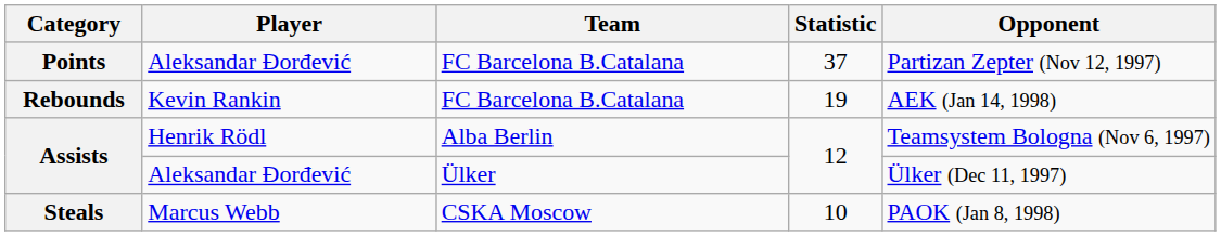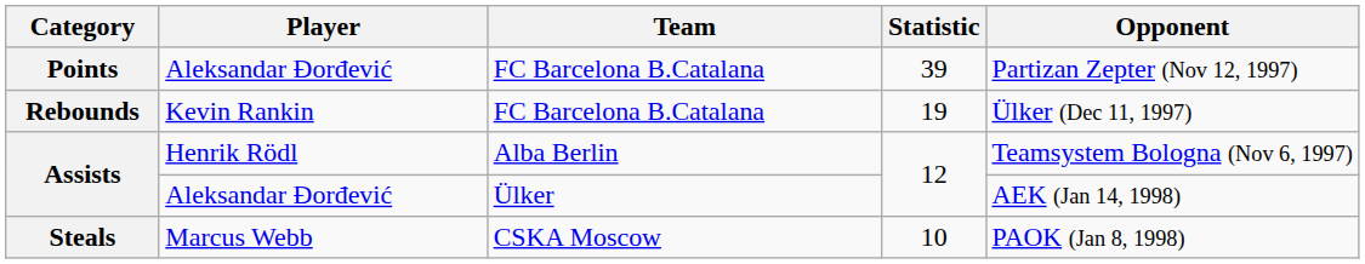Points | Statistic: 37 -> 39
Rebounds | Opponent: AEK (Jan 14, 1998) -> Ülker (Dec 11, 1997)
Assists / Aleksandar Đorđević | Opponent: Ülker (Dec 11, 1997) -> AEK (Jan 14, 1998)
